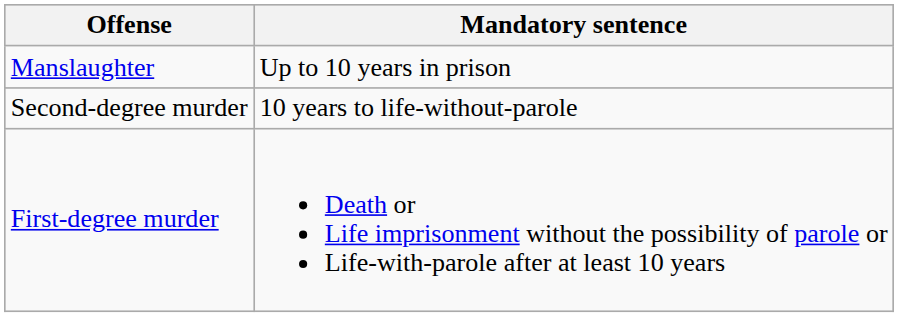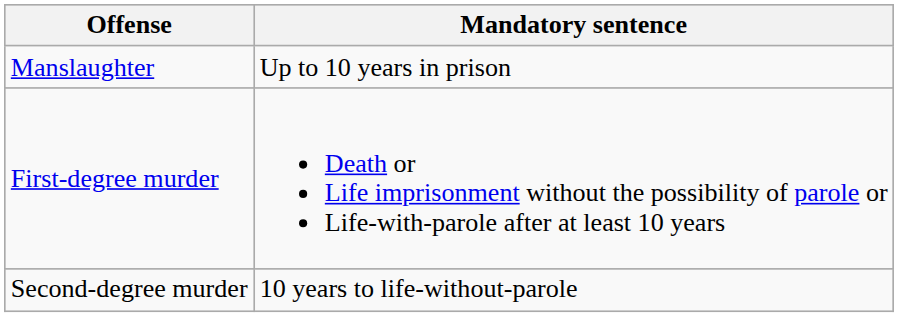rows swapped: Second-degree murder <-> First-degree murder
